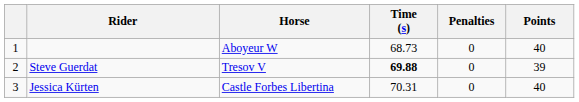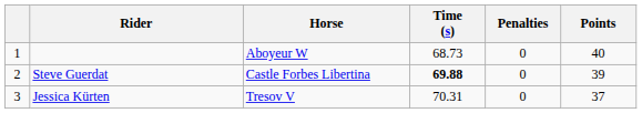Steve Guerdat | Horse: Tresov V -> Castle Forbes Libertina
Jessica Kürten | Horse: Castle Forbes Libertina -> Tresov V
Jessica Kürten | Points: 40 -> 37
